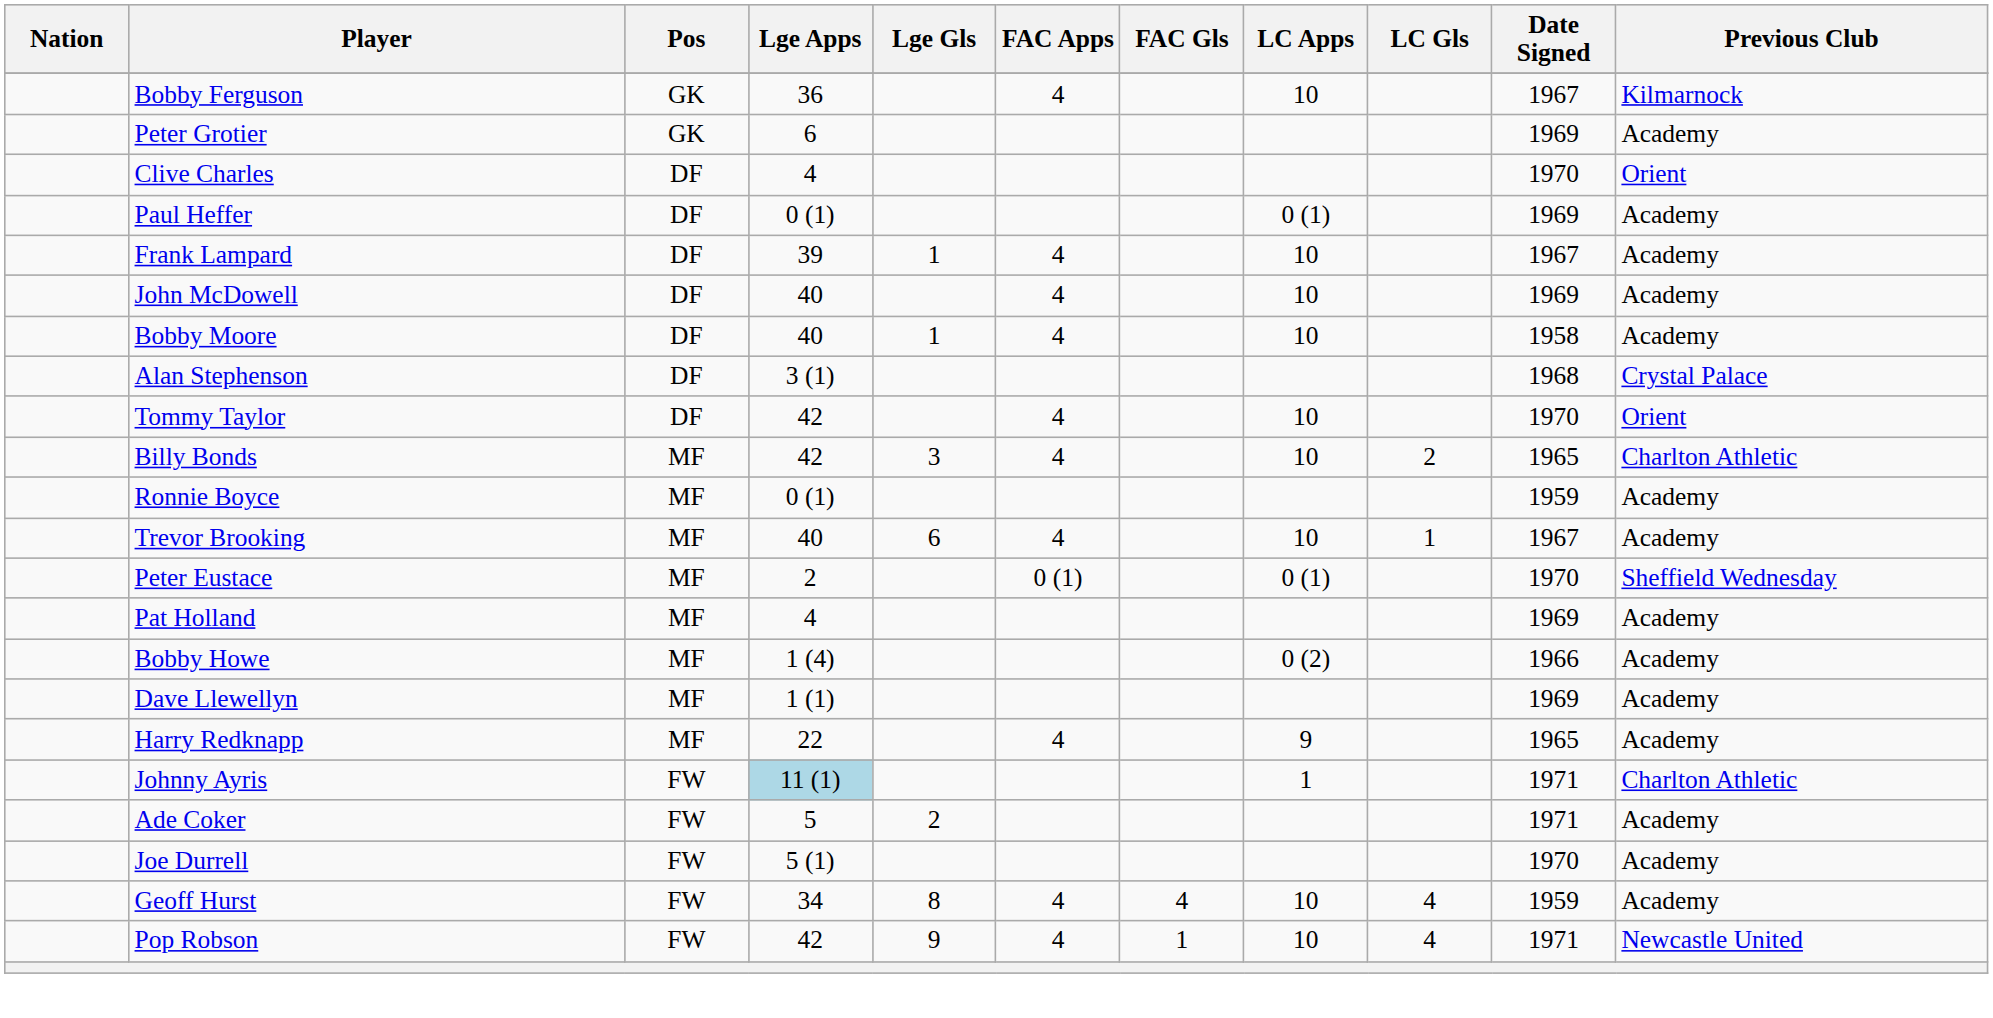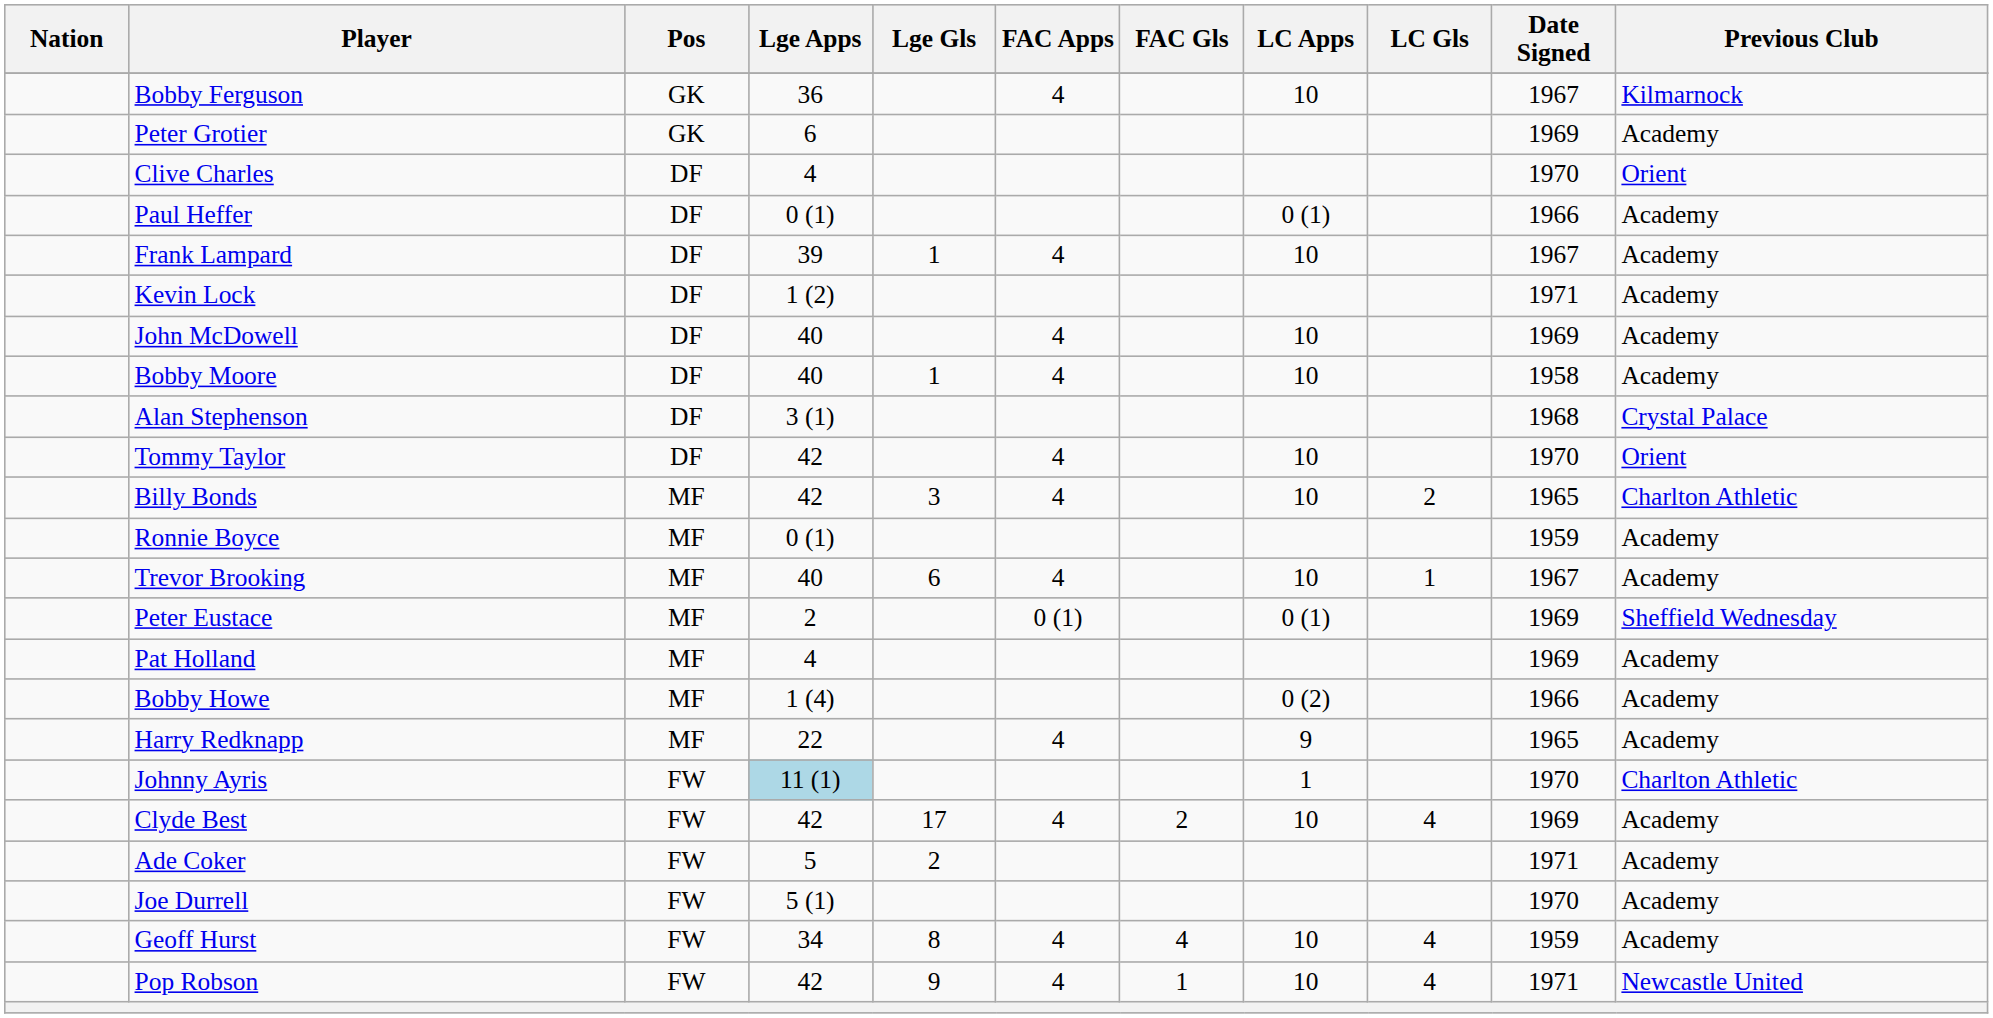Paul Heffer | Date Signed: 1969 -> 1966
+ row: Kevin Lock | DF | 1 (2) | 1971 | Academy
Peter Eustace | Date Signed: 1970 -> 1969
- row: Dave Llewellyn | MF | 1 (1) | 1969 | Academy
Johnny Ayris | Date Signed: 1971 -> 1970
+ row: Clyde Best | FW | 42 | 17 | 4 | 2 | 10 | 4 | 1969 | Academy
